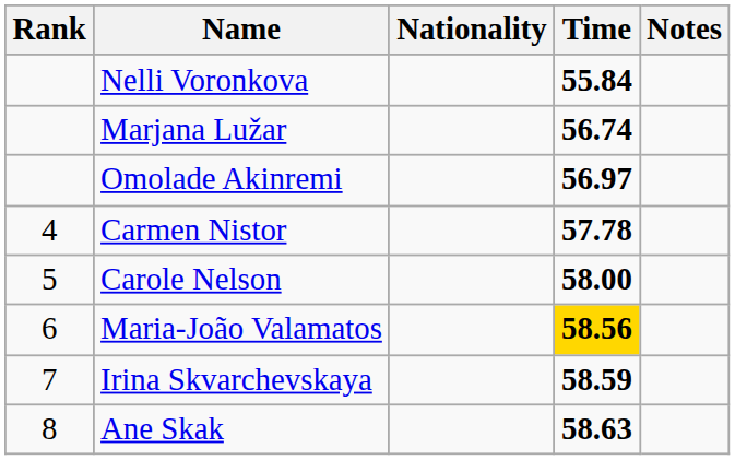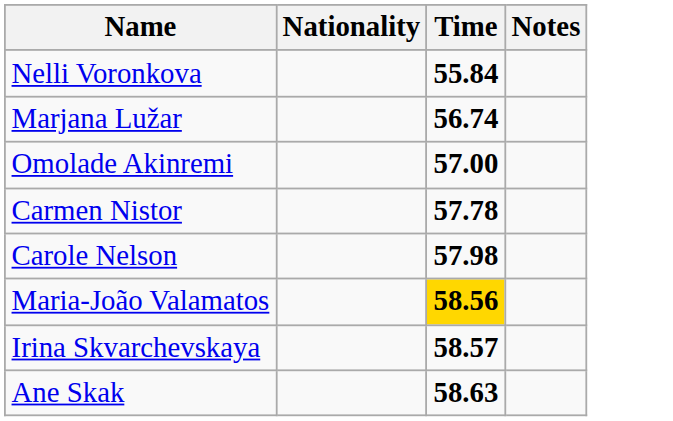- column: Rank | 4 | 5 | 6 | 7 | 8
Omolade Akinremi | Time: 56.97 -> 57.00
Carole Nelson | Time: 58.00 -> 57.98
Irina Skvarchevskaya | Time: 58.59 -> 58.57
